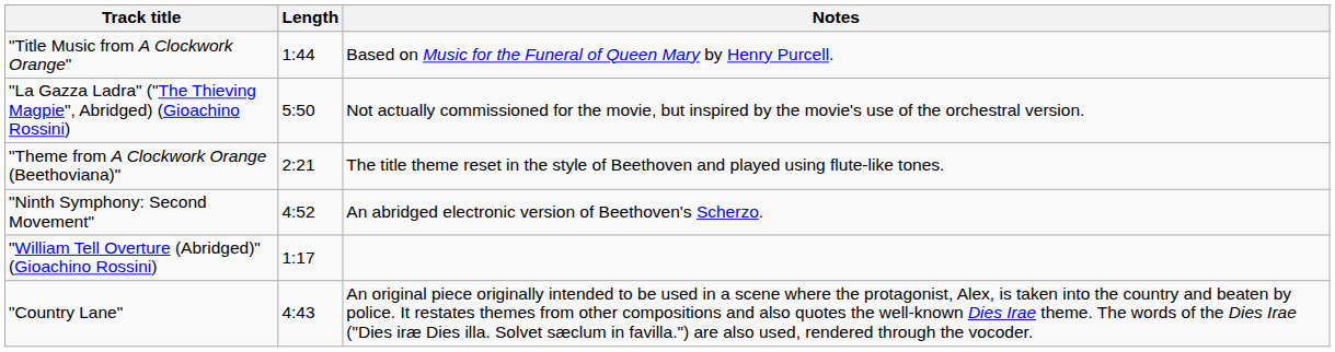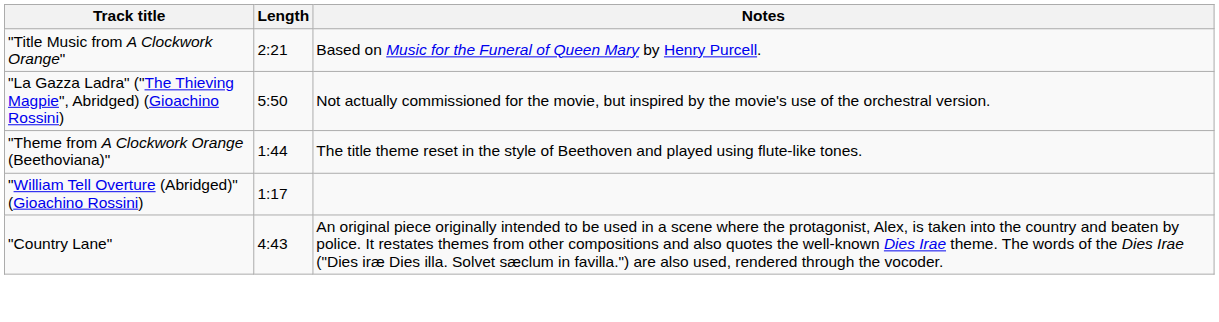"Title Music from A Clockwork Orange" | Length: 1:44 -> 2:21
"Theme from A Clockwork Orange (Beethoviana)" | Length: 2:21 -> 1:44
- row: "Ninth Symphony: Second Movement" | 4:52 | An abridged electronic version of Beethoven's Scherzo.
